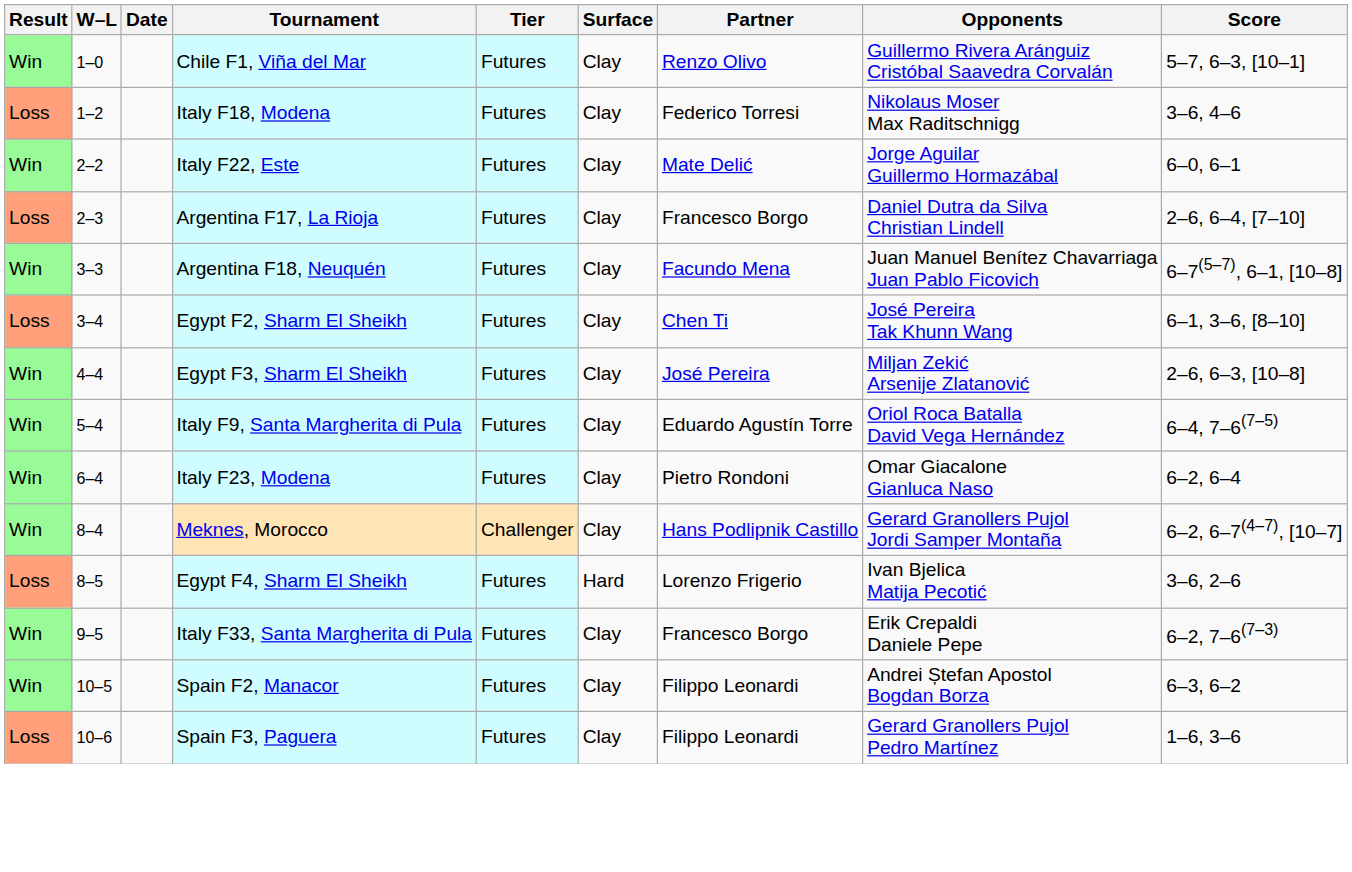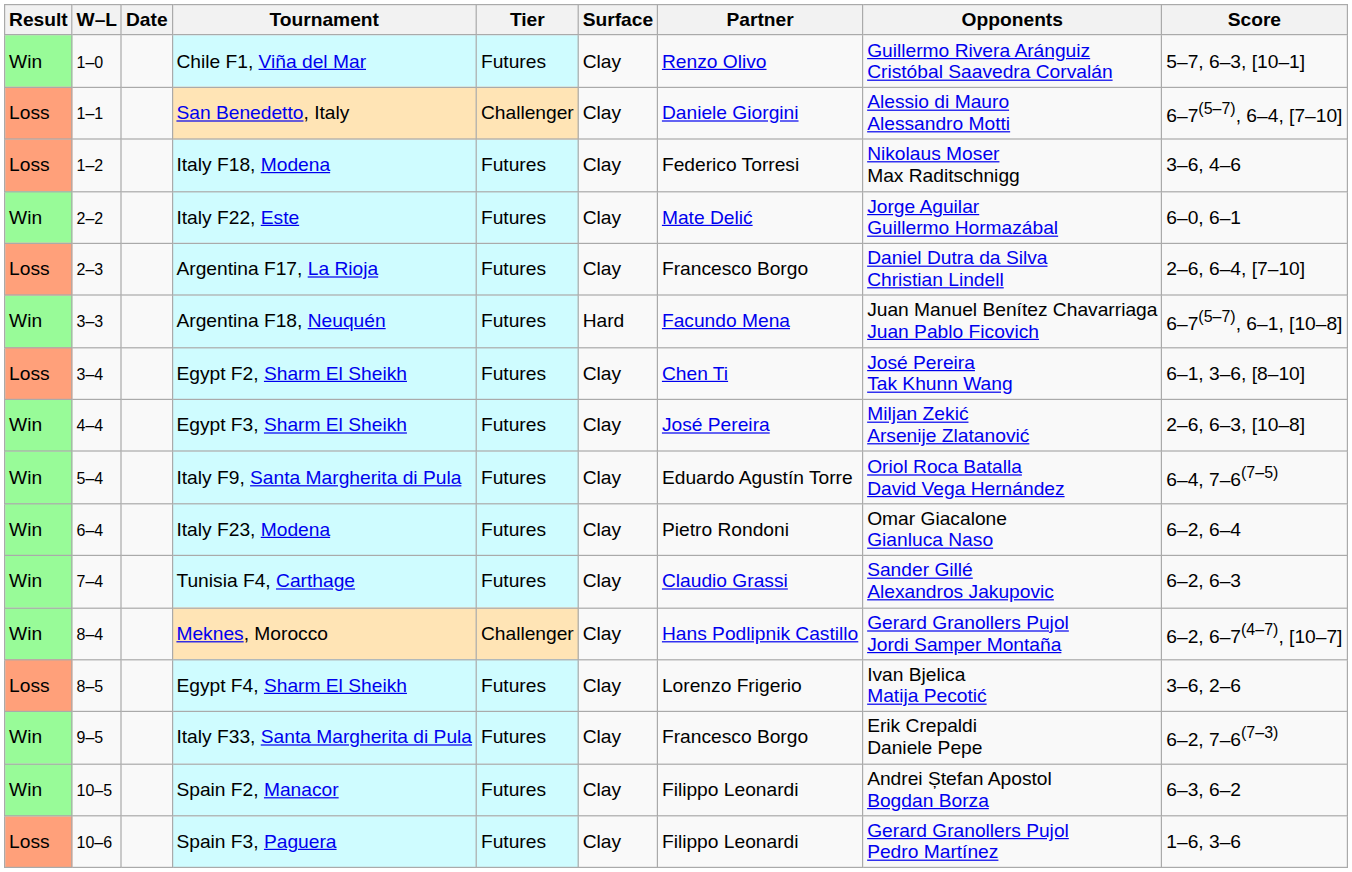+ row: Loss | 1–1 | San Benedetto, Italy | Challenger | Clay | Daniele Giorgini | Alessio di Mauro Alessandro Motti | 6–7(5–7), 6–4, [7–10]
Argentina F18, Neuquén | Surface: Clay -> Hard
+ row: Win | 7–4 | Tunisia F4, Carthage | Futures | Clay | Claudio Grassi | Sander Gillé Alexandros Jakupovic | 6–2, 6–3
Egypt F4, Sharm El Sheikh | Surface: Hard -> Clay
